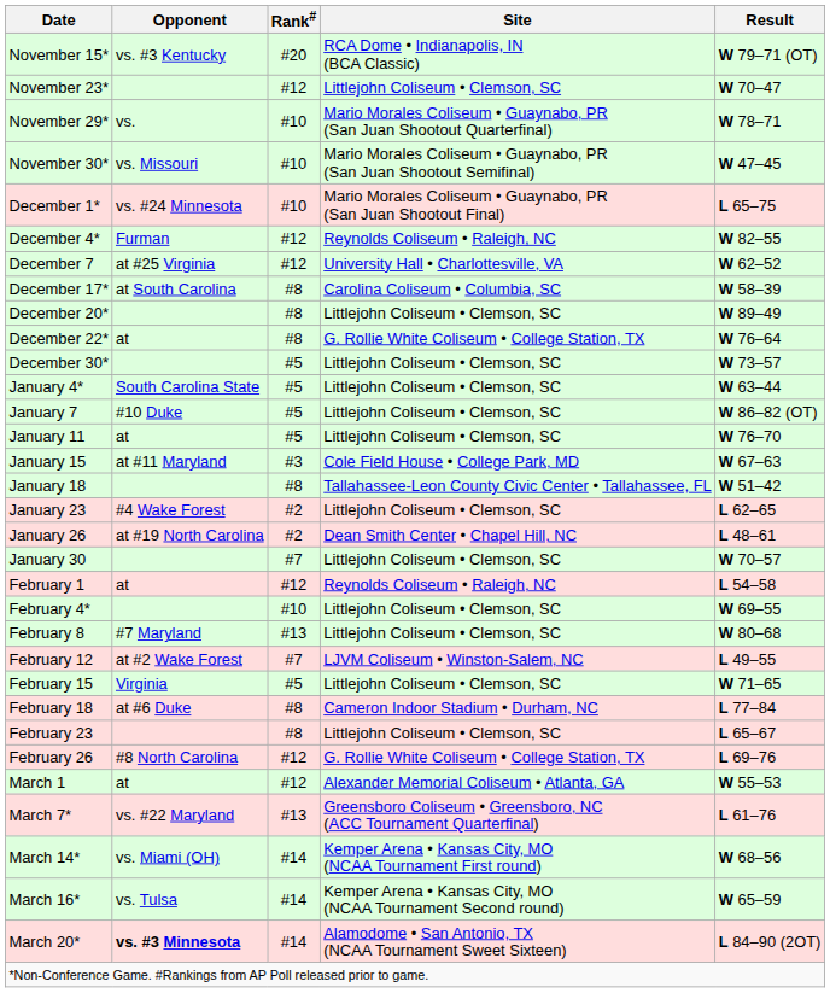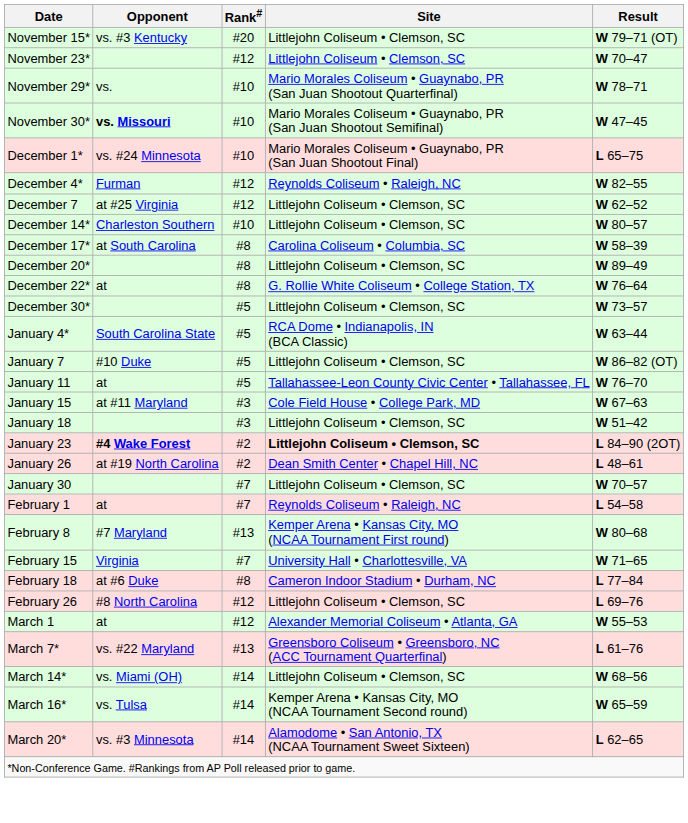November 15* | Site: RCA Dome • Indianapolis, IN (BCA Classic) -> Littlejohn Coliseum • Clemson, SC
November 30* | Opponent: normal -> bold
December 7 | Site: University Hall • Charlottesville, VA -> Littlejohn Coliseum • Clemson, SC
+ row: December 14* | Charleston Southern | #10 | Littlejohn Coliseum • Clemson, SC | W 80–57
January 4* | Site: Littlejohn Coliseum • Clemson, SC -> RCA Dome • Indianapolis, IN (BCA Classic)
January 11 | Site: Littlejohn Coliseum • Clemson, SC -> Tallahassee-Leon County Civic Center • Tallahassee, FL
January 18 | Rank#: #8 -> #3
January 18 | Site: Tallahassee-Leon County Civic Center • Tallahassee, FL -> Littlejohn Coliseum • Clemson, SC
January 23 | Opponent: normal -> bold
January 23 | Site: normal -> bold
January 23 | Result: L 62–65 -> L 84–90 (2OT)
February 1 | Rank#: #12 -> #7
- row: February 4* | #10 | Littlejohn Coliseum • Clemson, SC | W 69–55
February 8 | Site: Littlejohn Coliseum • Clemson, SC -> Kemper Arena • Kansas City, MO (NCAA Tournament First round)
- row: February 12 | at #2 Wake Forest | #7 | LJVM Coliseum • Winston-Salem, NC | L 49–55
February 15 | Rank#: #5 -> #7
February 15 | Site: Littlejohn Coliseum • Clemson, SC -> University Hall • Charlottesville, VA
- row: February 23 | #8 | Littlejohn Coliseum • Clemson, SC | L 65–67
February 26 | Site: G. Rollie White Coliseum • College Station, TX -> Littlejohn Coliseum • Clemson, SC
March 14* | Site: Kemper Arena • Kansas City, MO (NCAA Tournament First round) -> Littlejohn Coliseum • Clemson, SC
March 20* | Opponent: bold -> normal
March 20* | Result: L 84–90 (2OT) -> L 62–65
